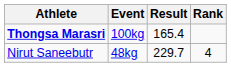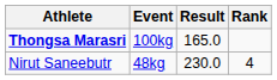Thongsa Marasri | Result: 165.4 -> 165.0
Nirut Saneebutr | Result: 229.7 -> 230.0
